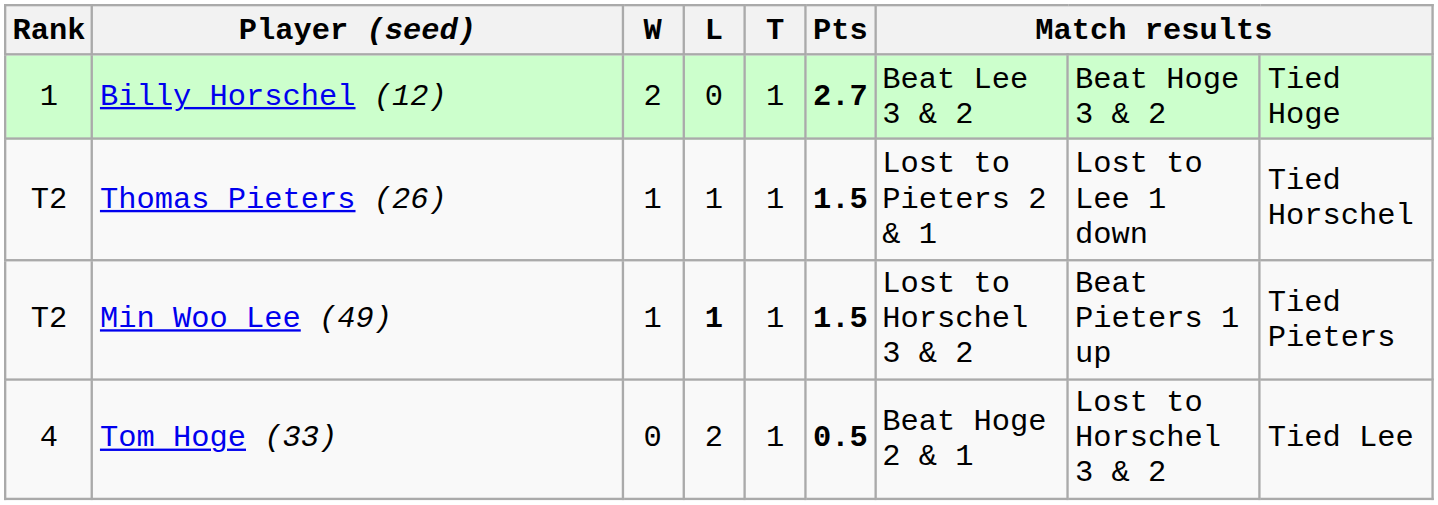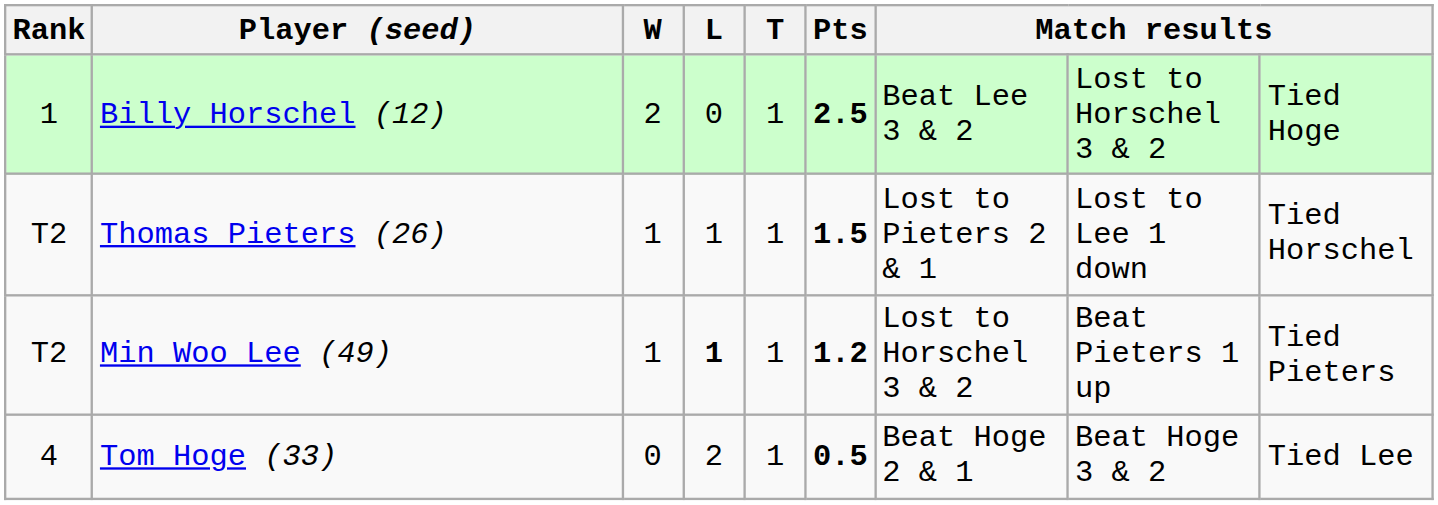Billy Horschel (12) | Pts: 2.7 -> 2.5
Billy Horschel (12) | column 8: Beat Hoge 3 & 2 -> Lost to Horschel 3 & 2
Min Woo Lee (49) | Pts: 1.5 -> 1.2
Tom Hoge (33) | column 8: Lost to Horschel 3 & 2 -> Beat Hoge 3 & 2
